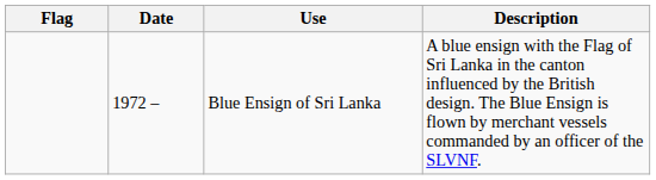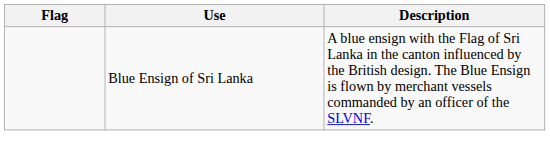- column: Date | 1972 –
